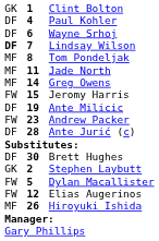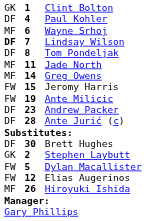Wayne Srhoj | column 1: DF -> MF
Tom Pondeljak | column 1: MF -> DF
Ante Milicic | column 1: DF -> FW
Andrew Packer | column 1: FW -> DF
